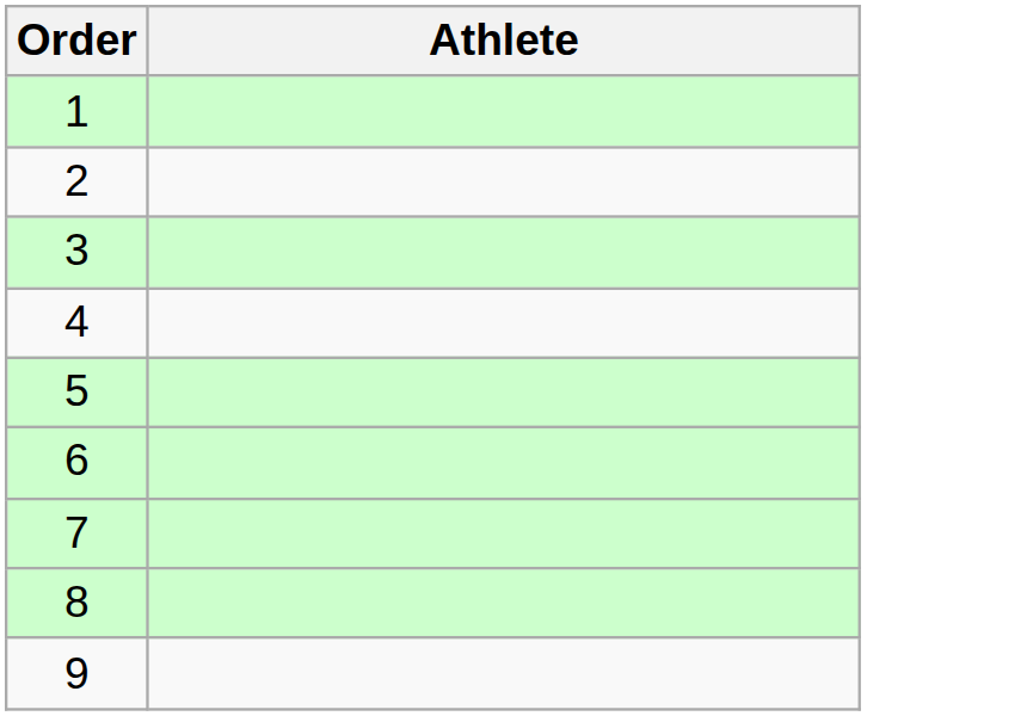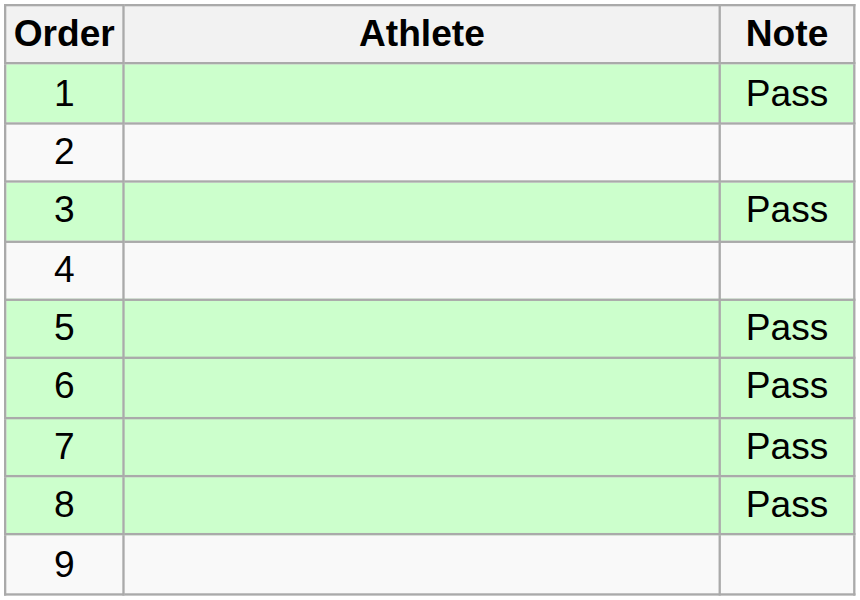+ column: Note | Pass | Pass | Pass | Pass | Pass | Pass
